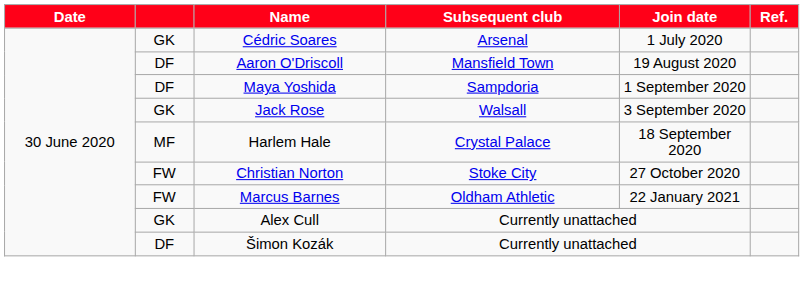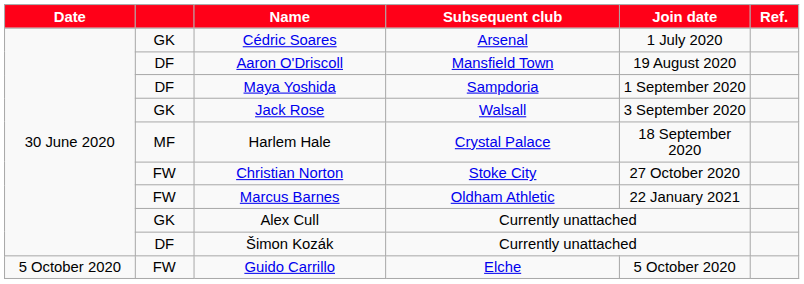+ row: 5 October 2020 | FW | Guido Carrillo | Elche | 5 October 2020
